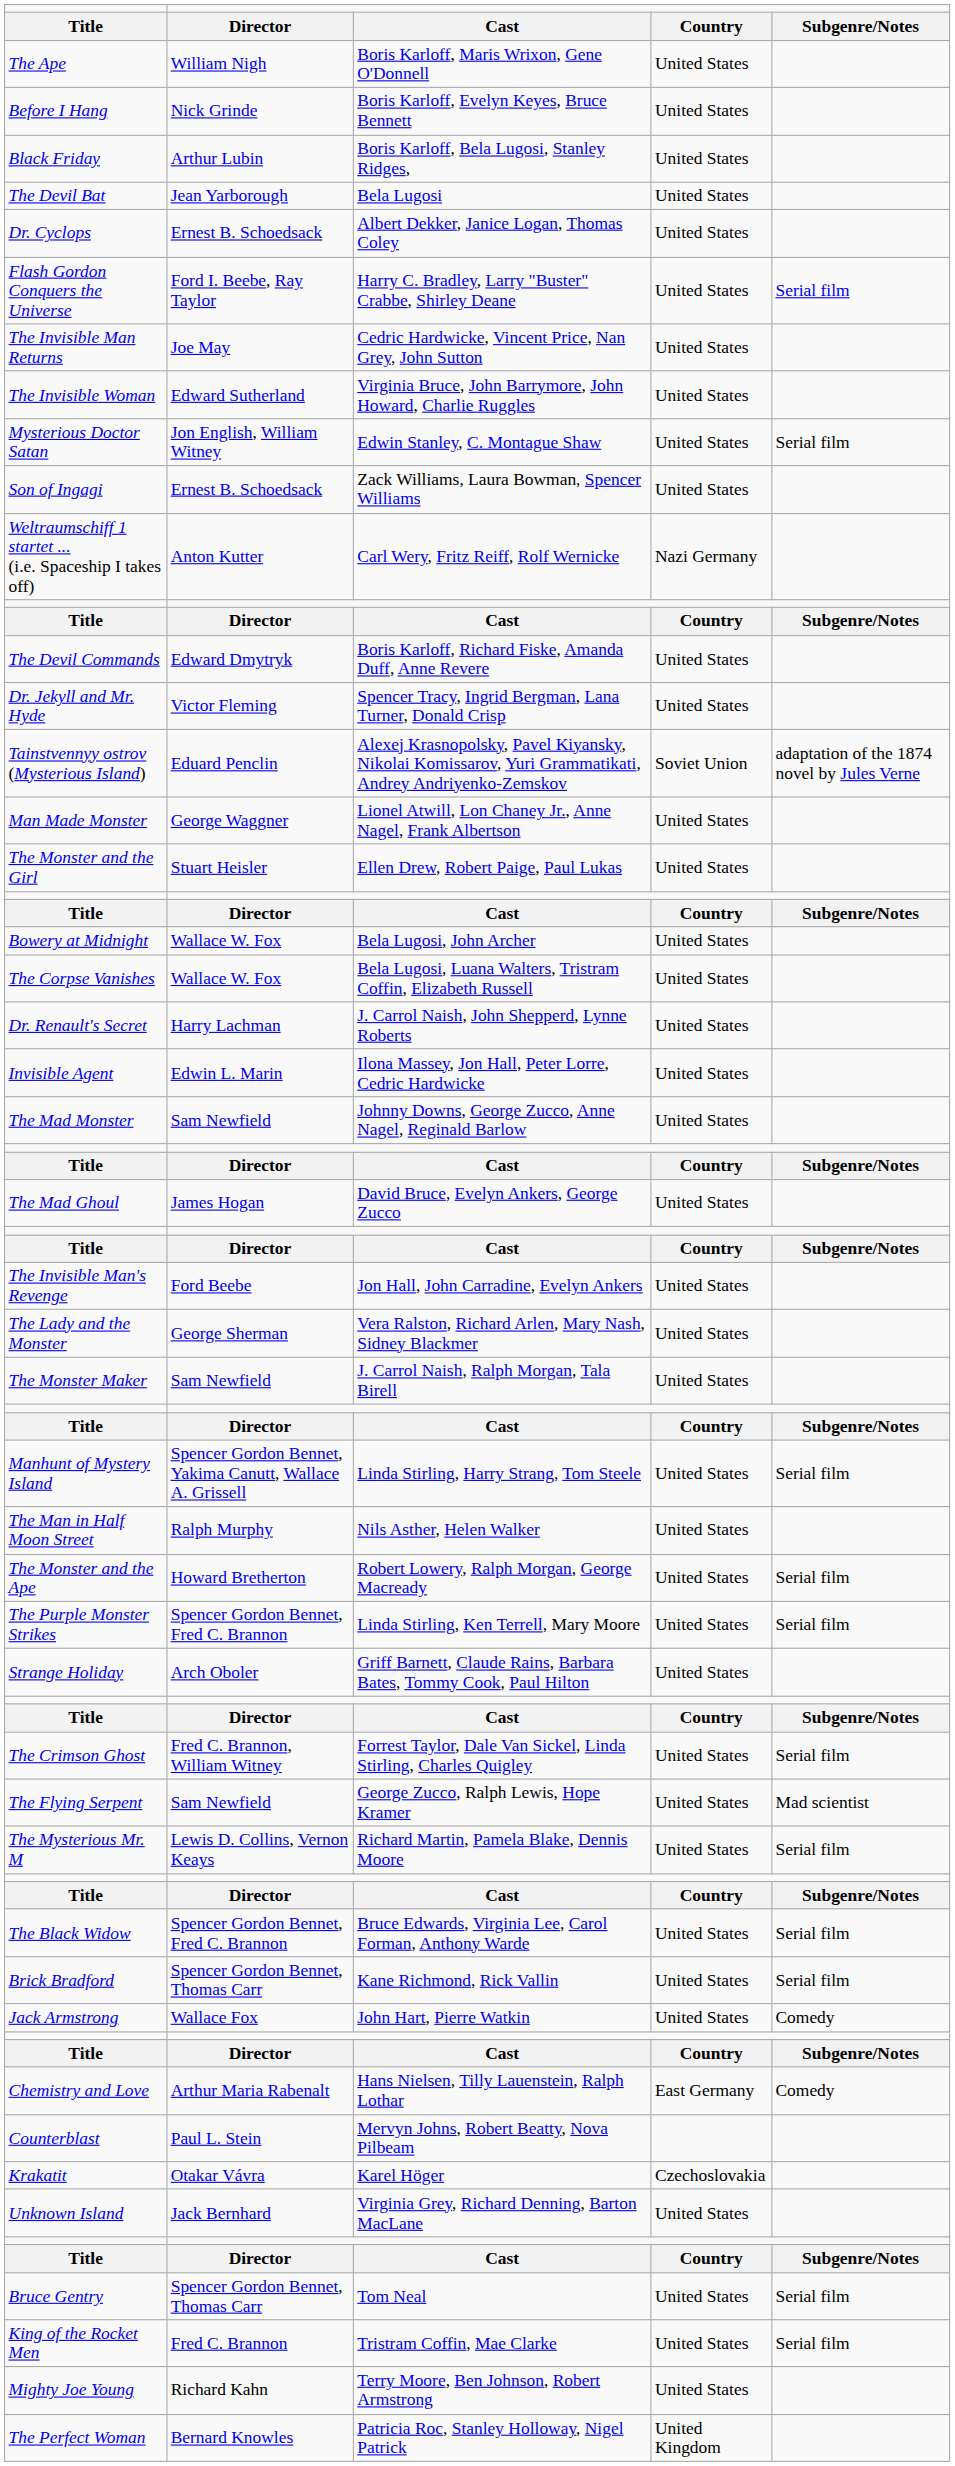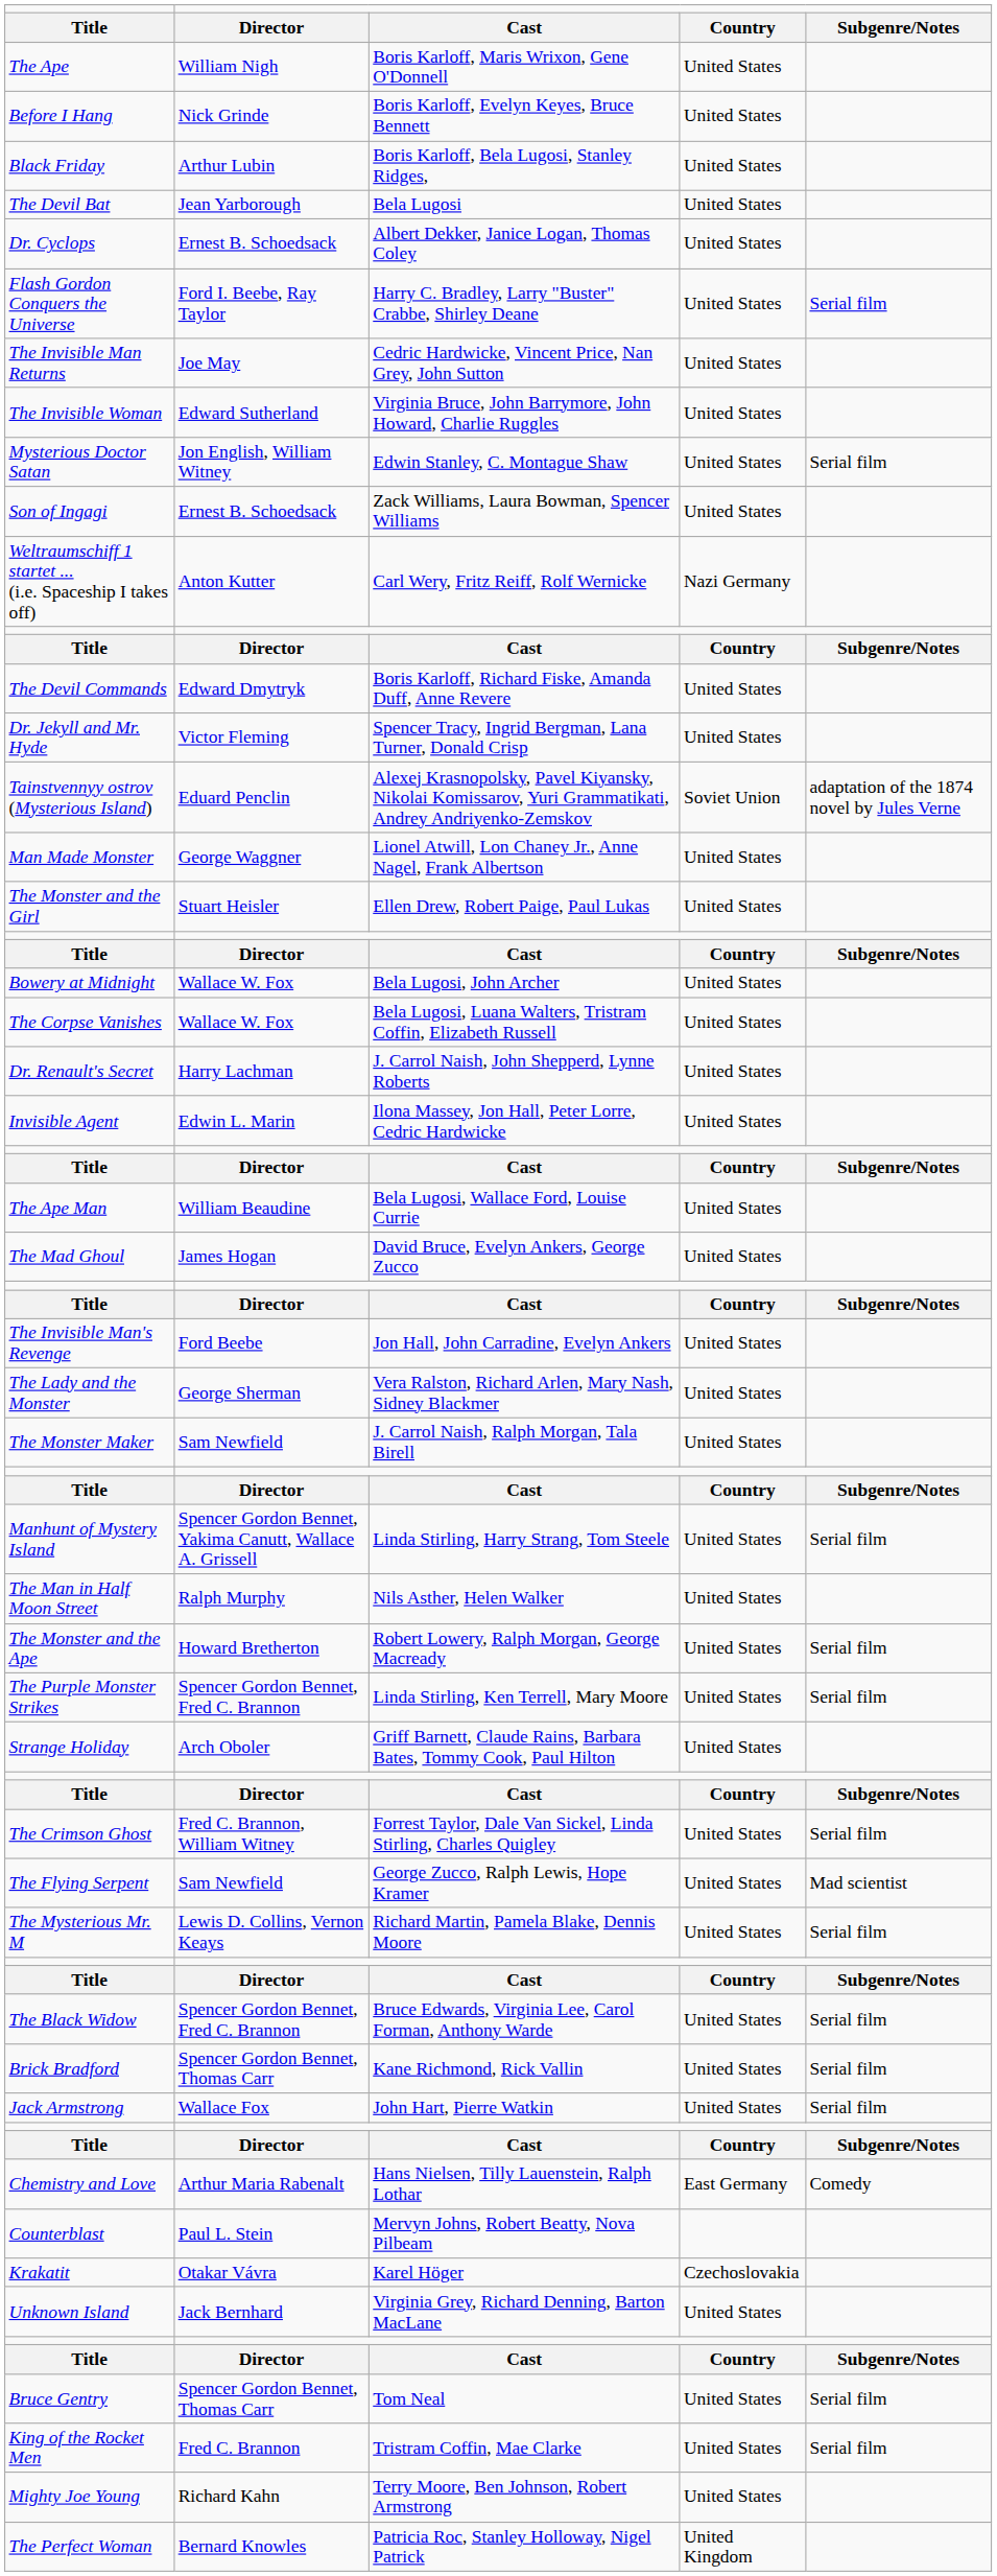- row: The Mad Monster | Sam Newfield | Johnny Downs, George Zucco, Anne Nagel, Reginald Barlow | United States
+ row: The Ape Man | William Beaudine | Bela Lugosi, Wallace Ford, Louise Currie | United States
Jack Armstrong | column 5: Comedy -> Serial film
